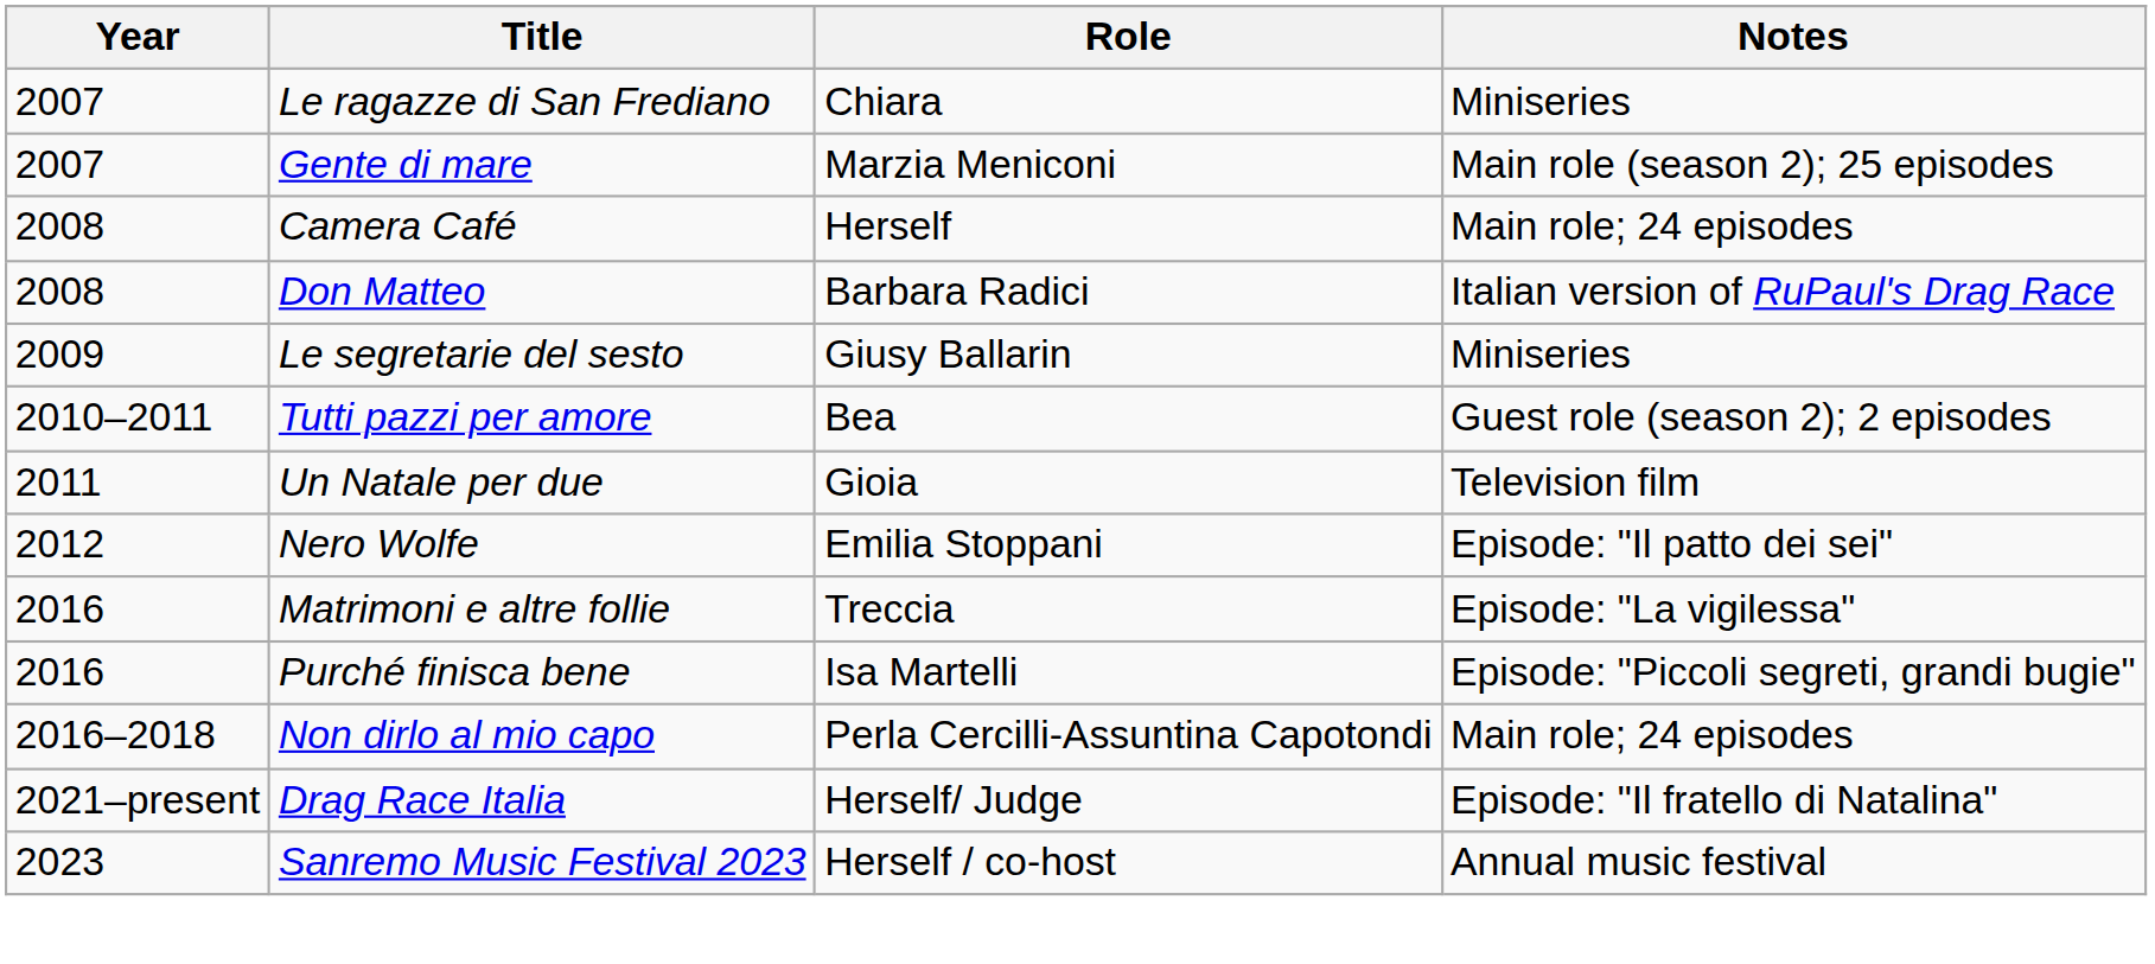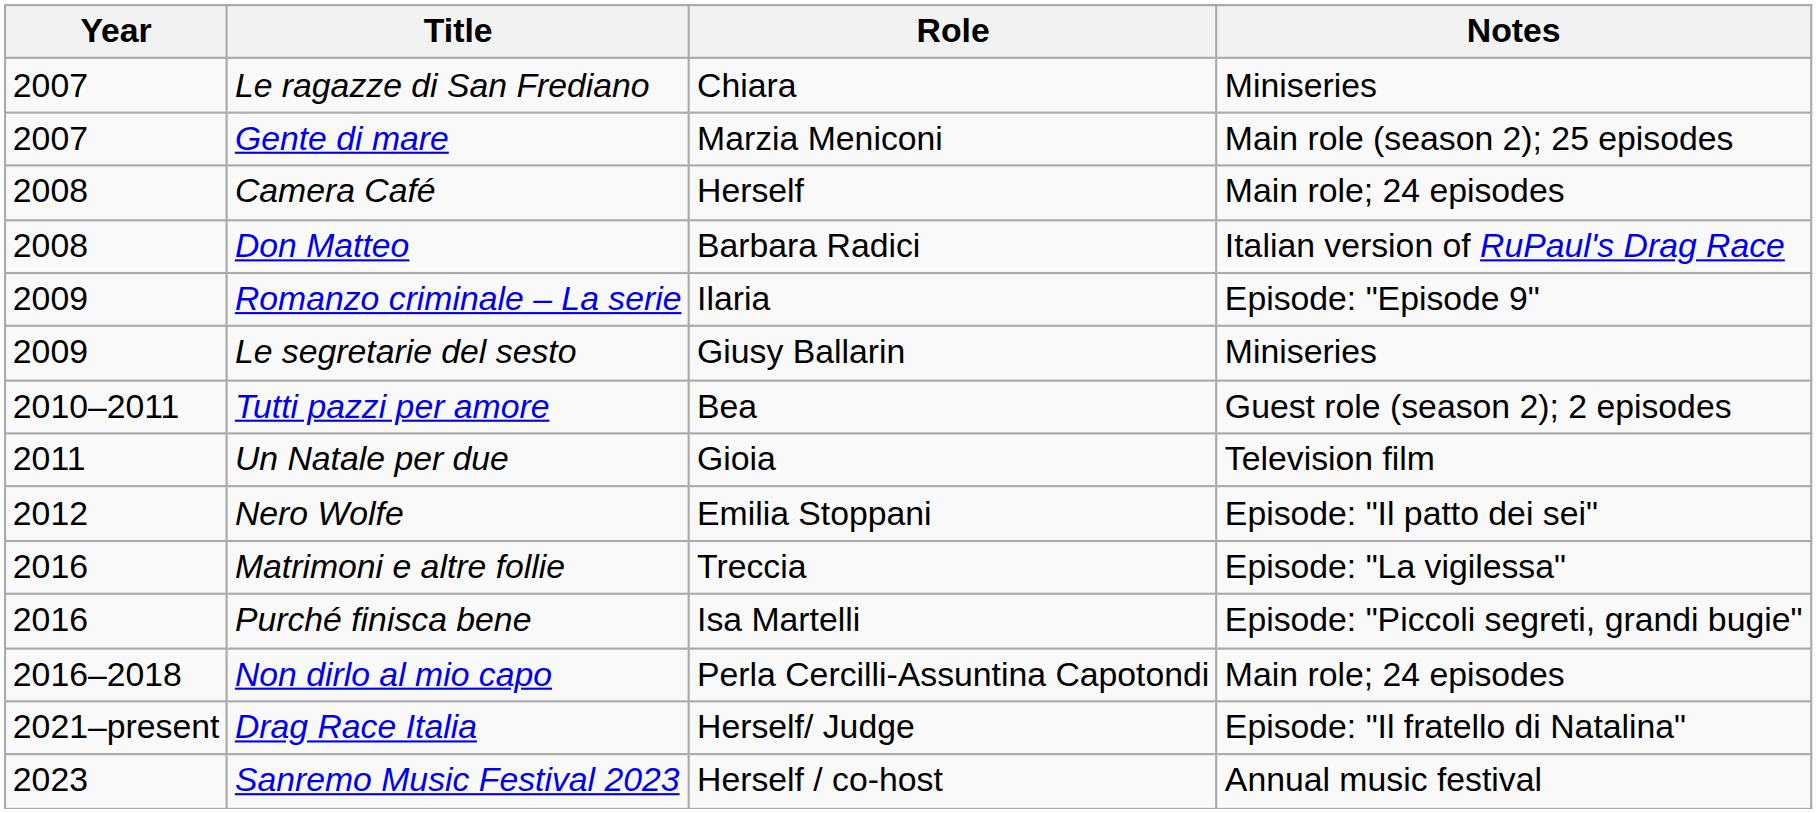+ row: 2009 | Romanzo criminale – La serie | Ilaria | Episode: "Episode 9"
